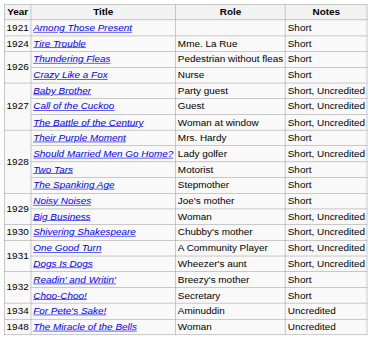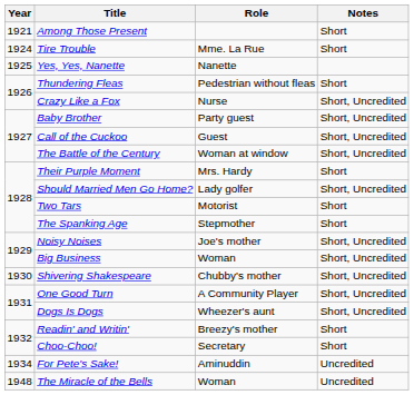+ row: 1925 | Yes, Yes, Nanette | Nanette
Crazy Like a Fox | Notes: Short -> Short, Uncredited
Noisy Noises | Notes: Short -> Short, Uncredited
